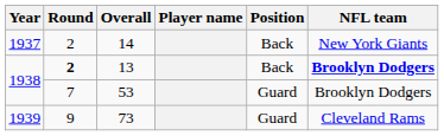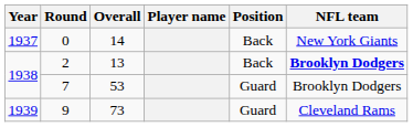14 | Round: 2 -> 0
13 | Round: bold -> normal
